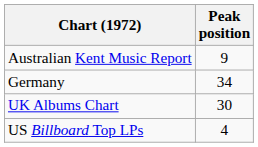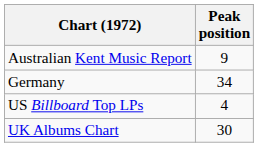rows swapped: US Billboard Top LPs <-> UK Albums Chart
